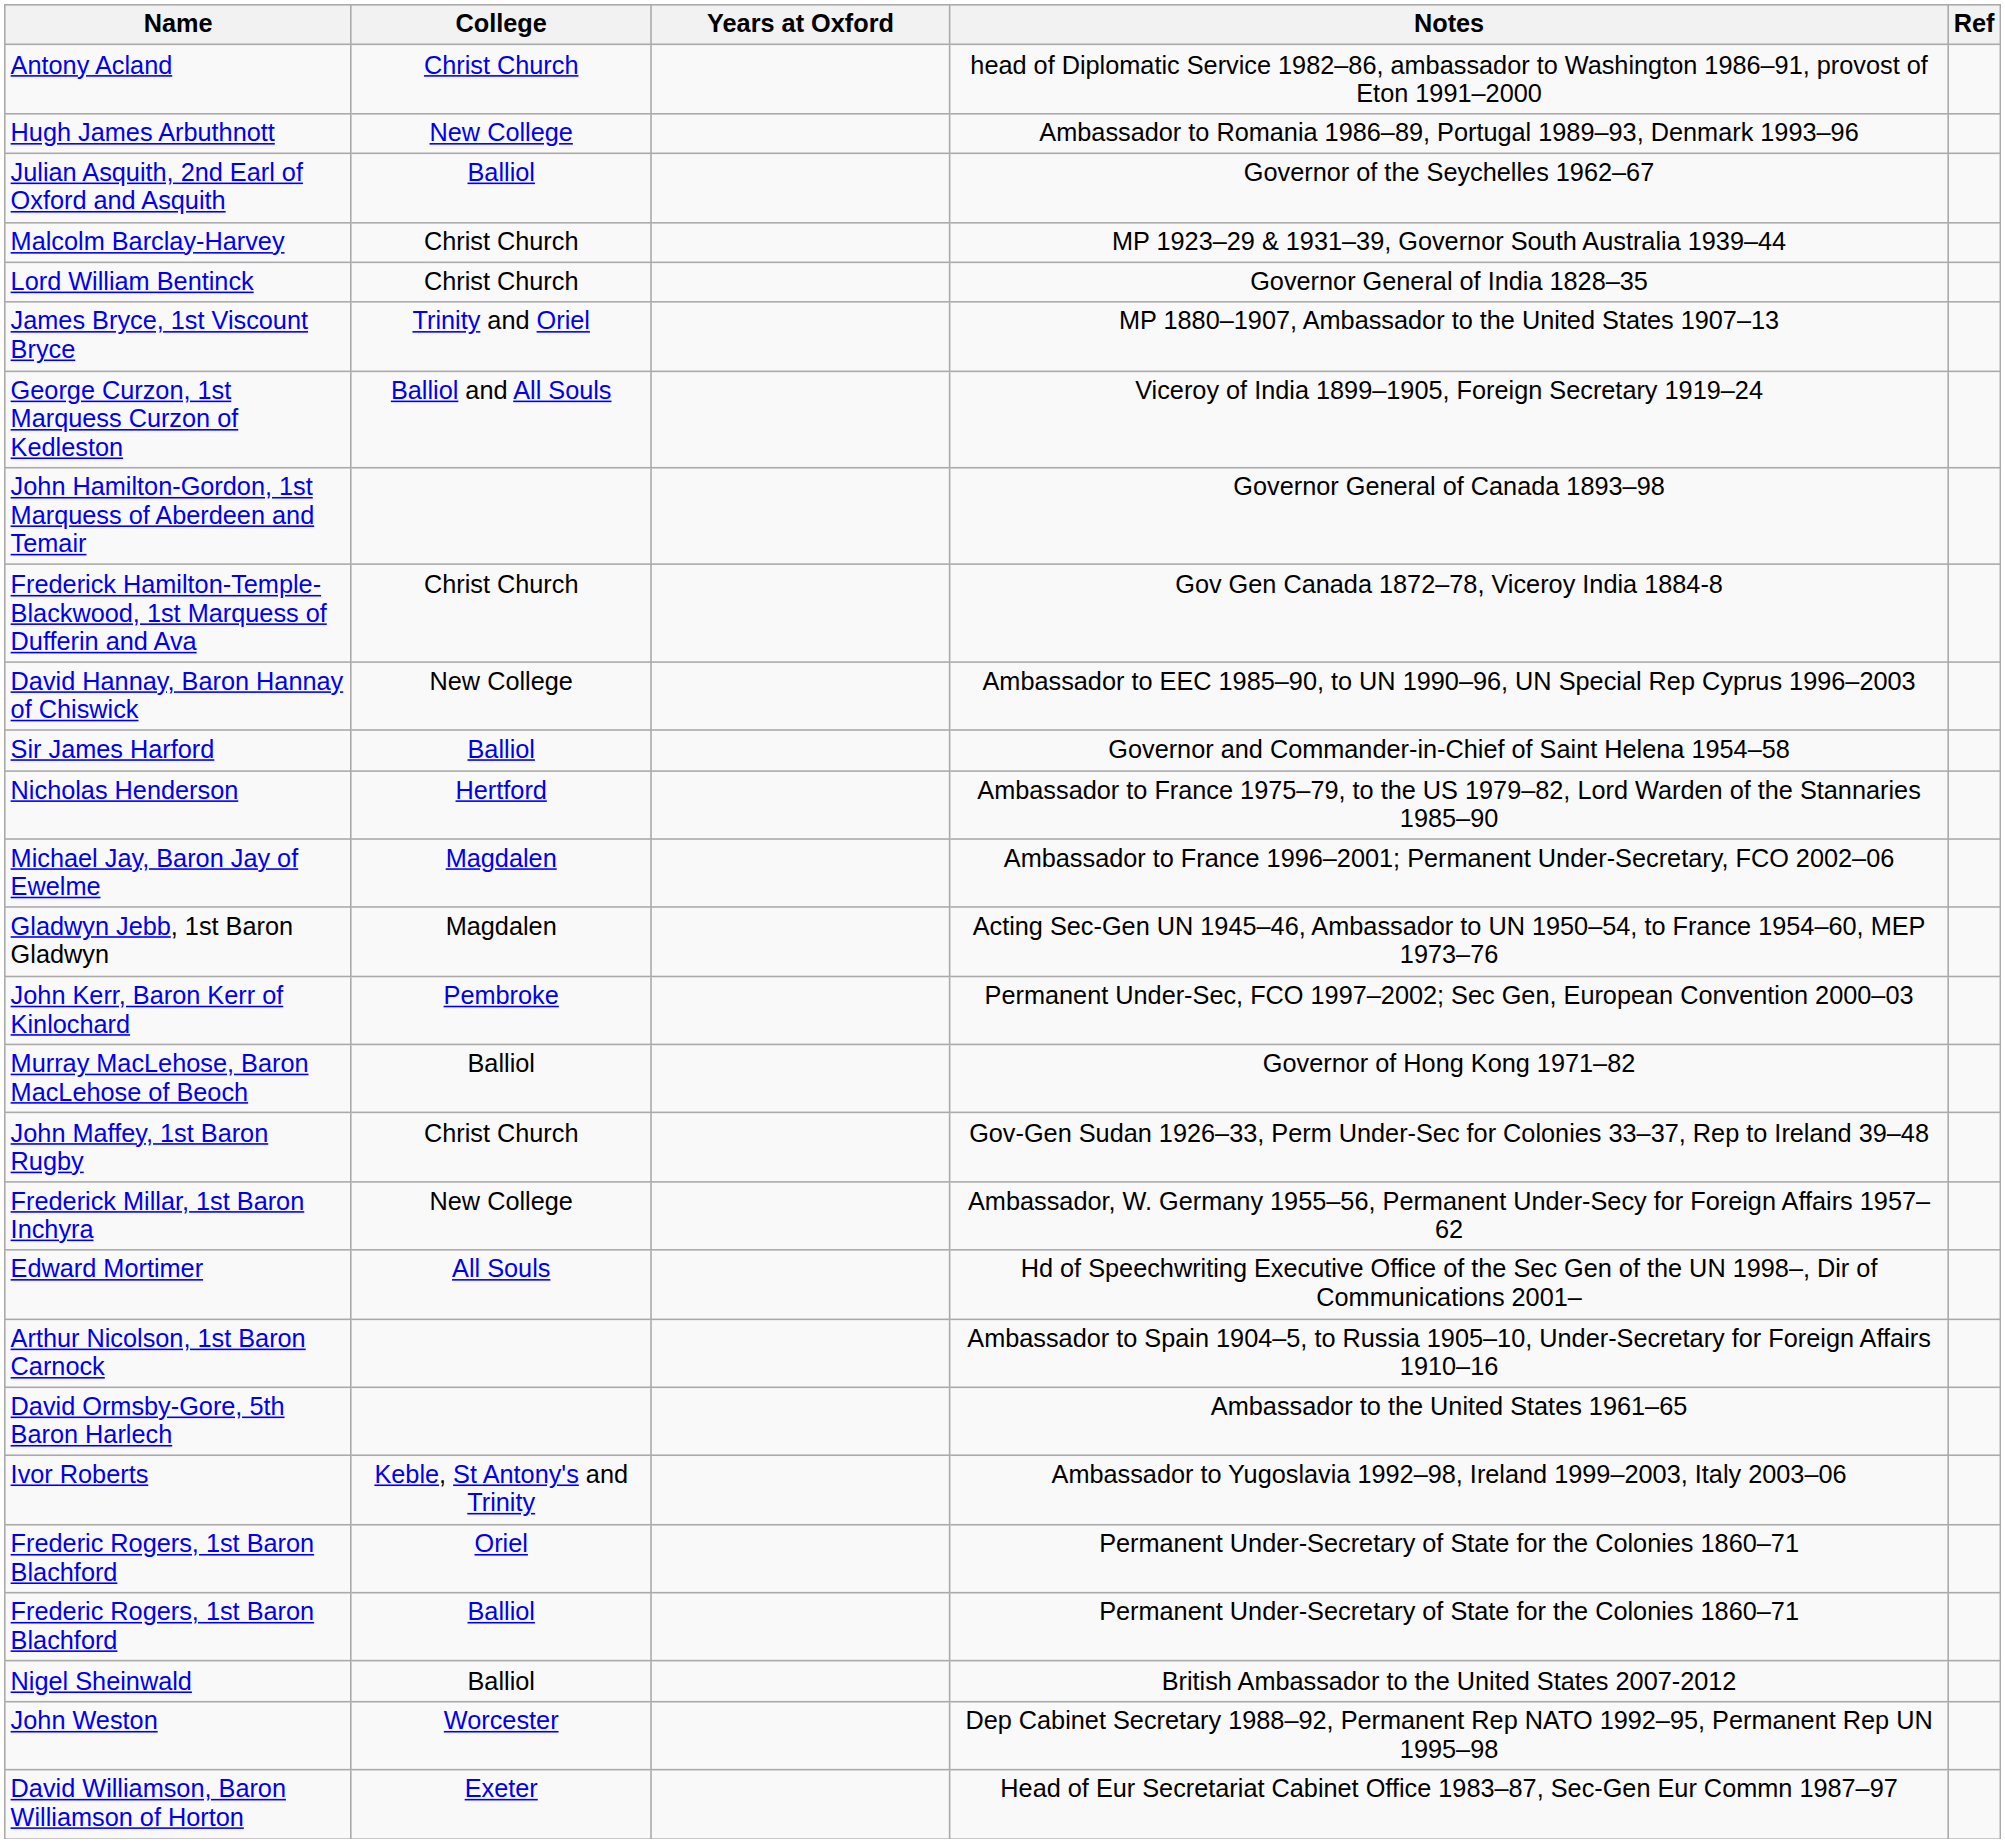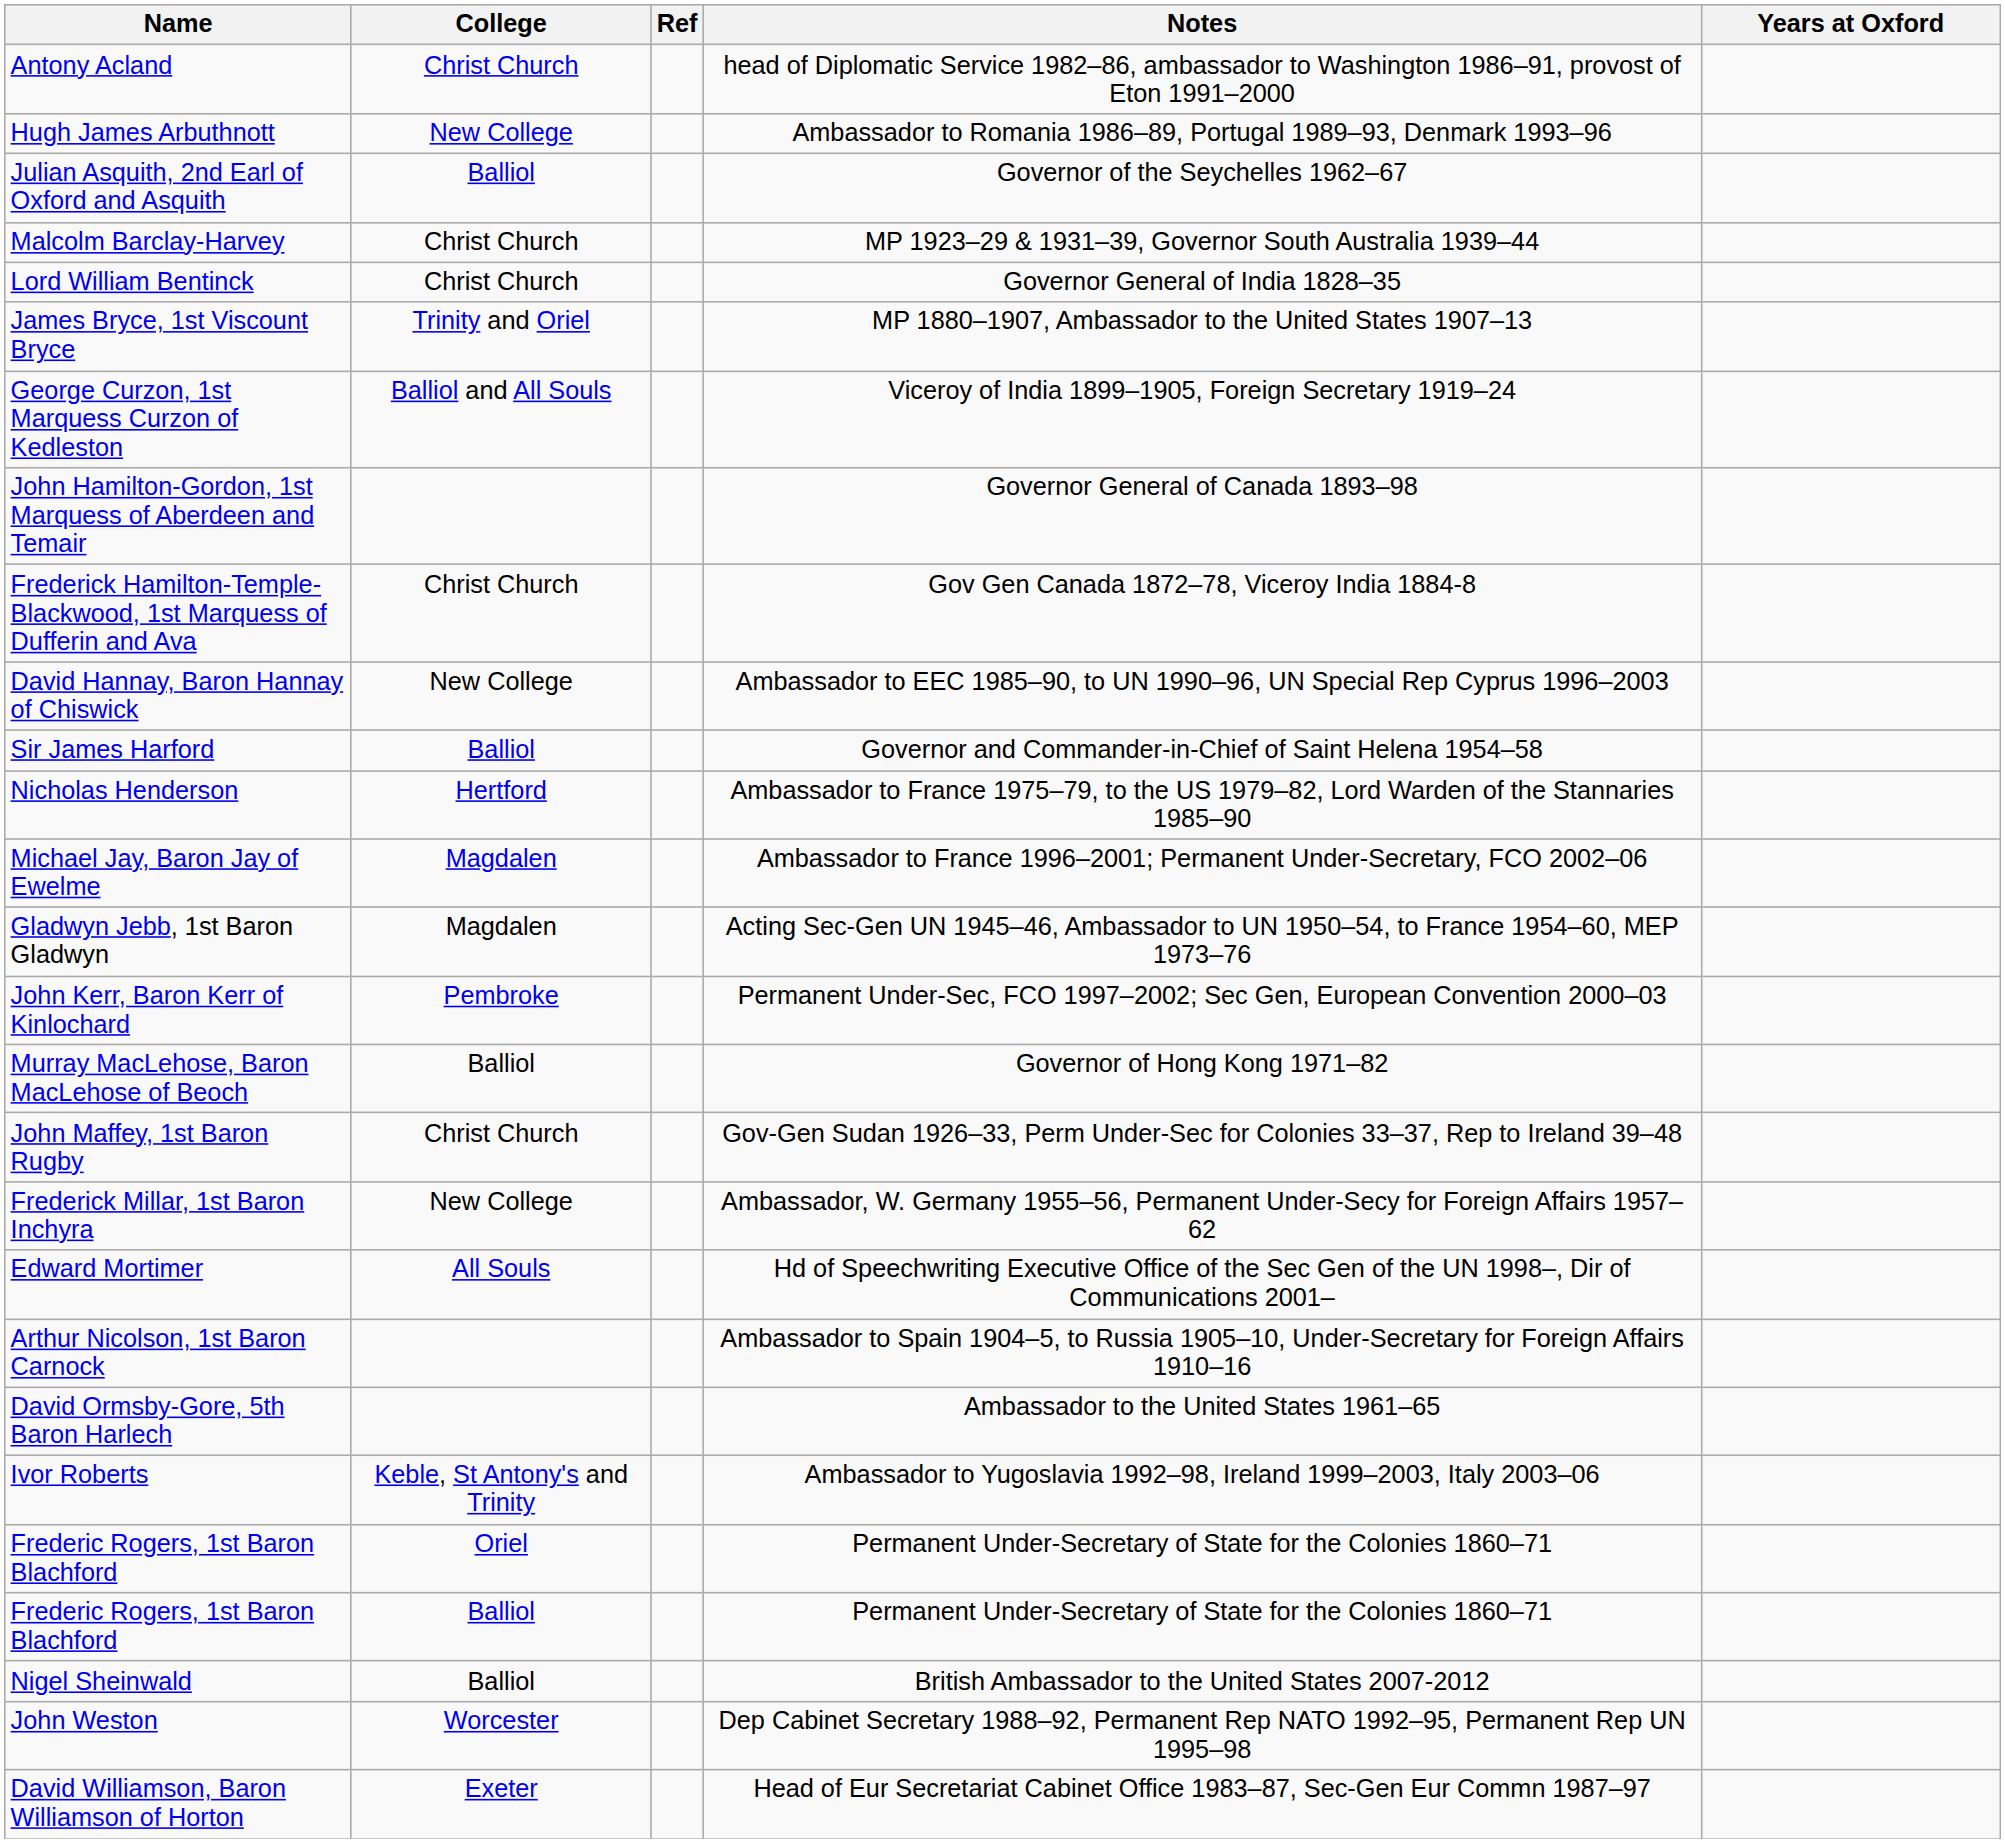columns swapped: Years at Oxford <-> Ref
